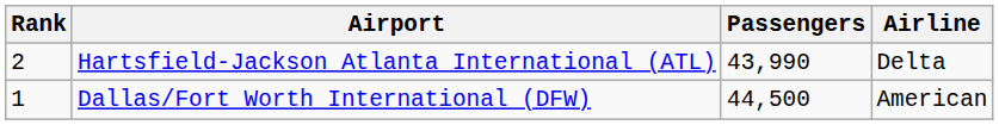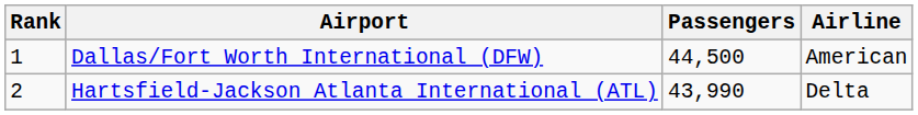rows swapped: Dallas/Fort Worth International (DFW) <-> Hartsfield-Jackson Atlanta International (ATL)
